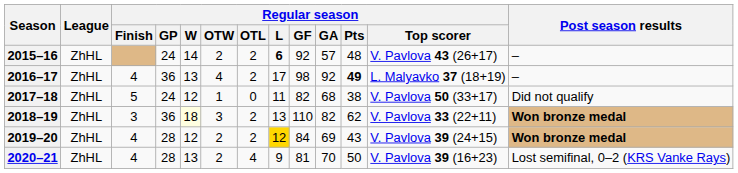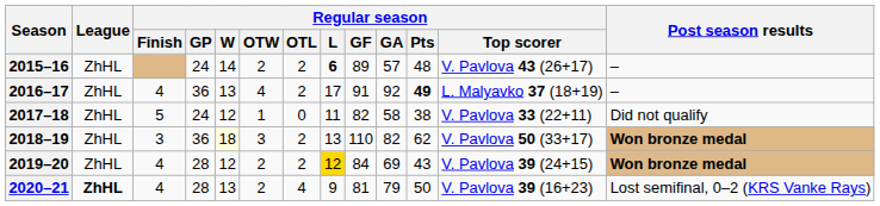2015–16 | Regular season / GF: 92 -> 89
2016–17 | Regular season / GF: 98 -> 91
2017–18 | Regular season / GA: 68 -> 58
2017–18 | Regular season / Top scorer: V. Pavlova 50 (33+17) -> V. Pavlova 33 (22+11)
2018–19 | Regular season / Top scorer: V. Pavlova 33 (22+11) -> V. Pavlova 50 (33+17)
2020–21 | League: normal -> bold
2020–21 | Regular season / GA: 70 -> 79
